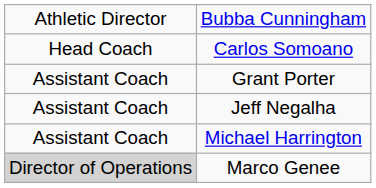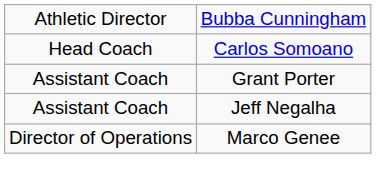- row: Assistant Coach | Michael Harrington
Marco Genee | column 1: lightgrey background -> no background
